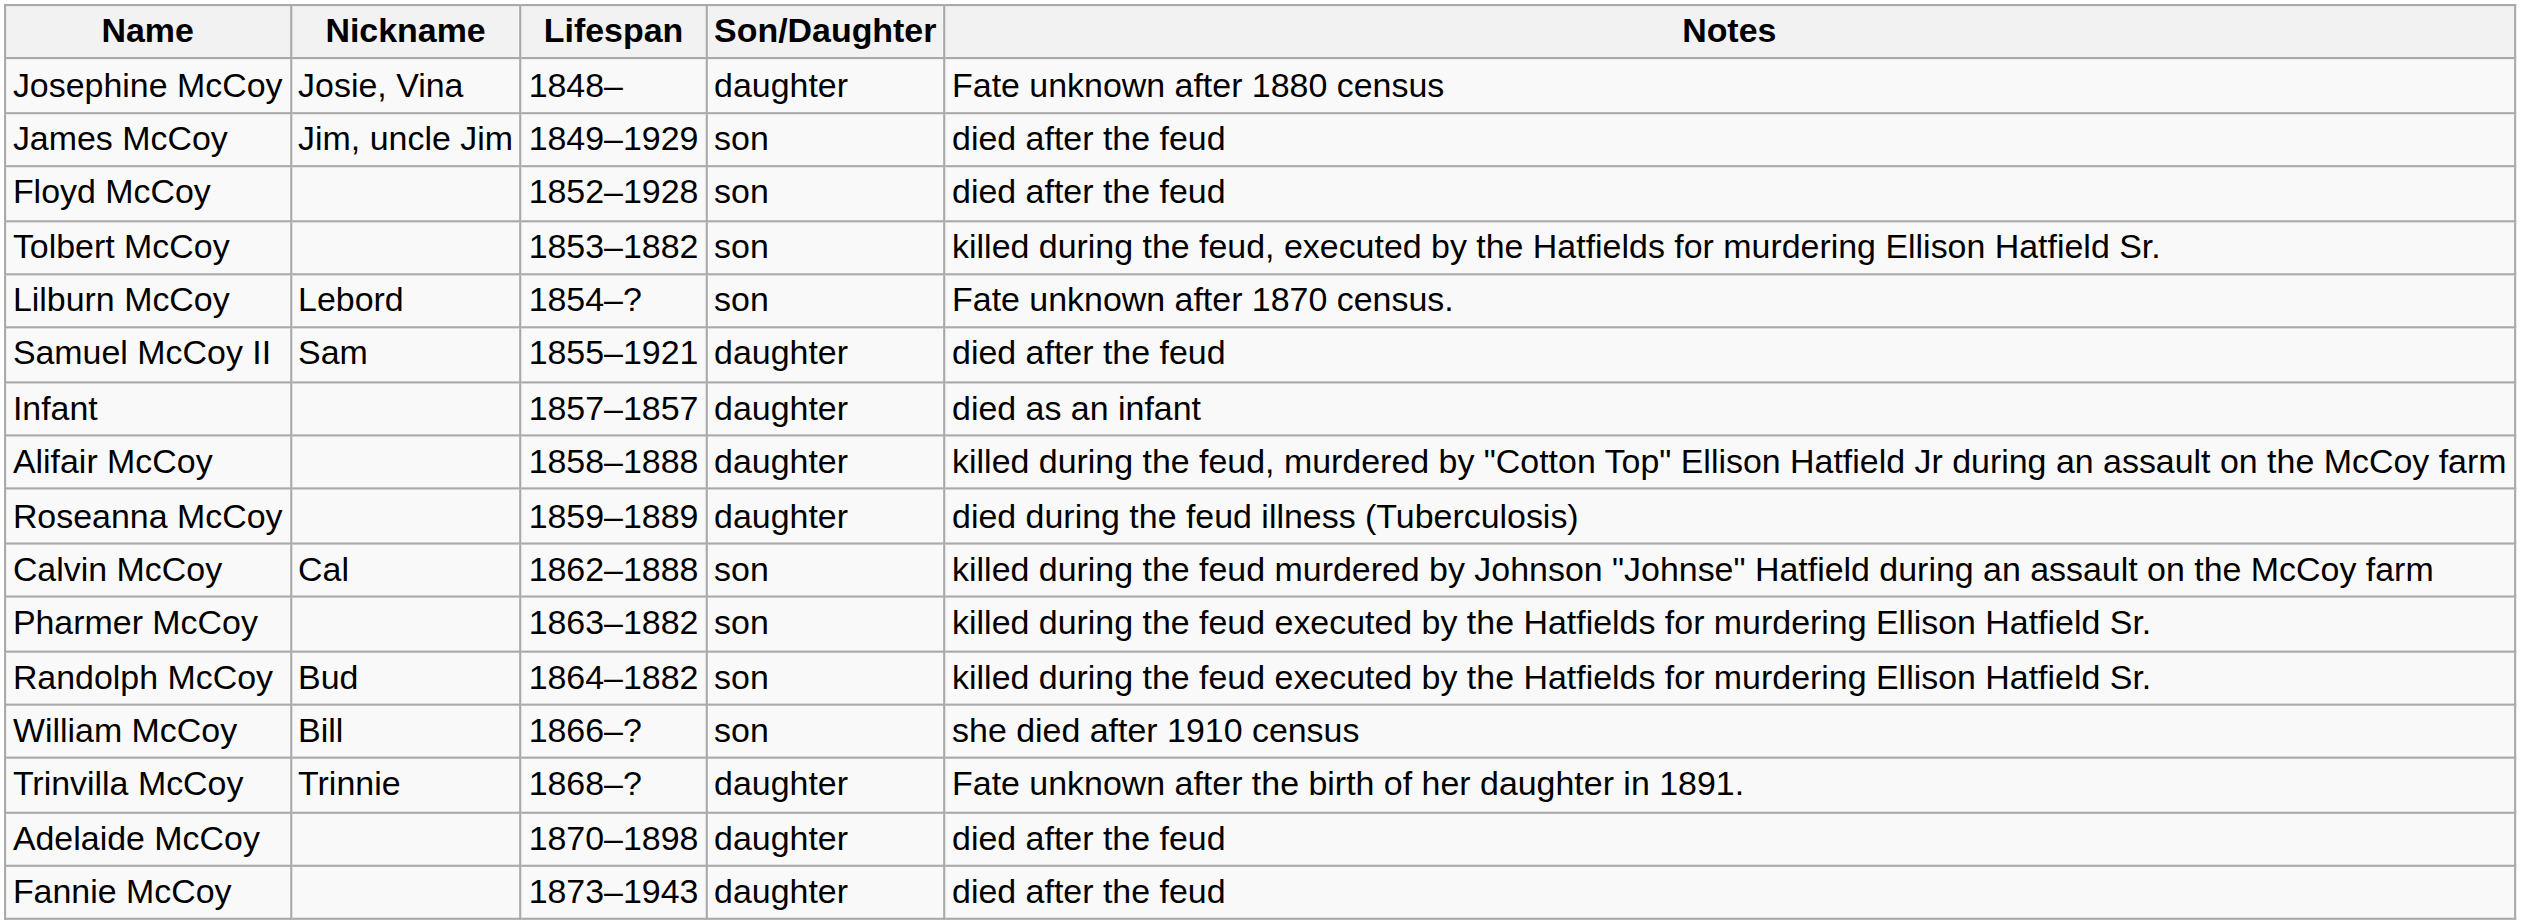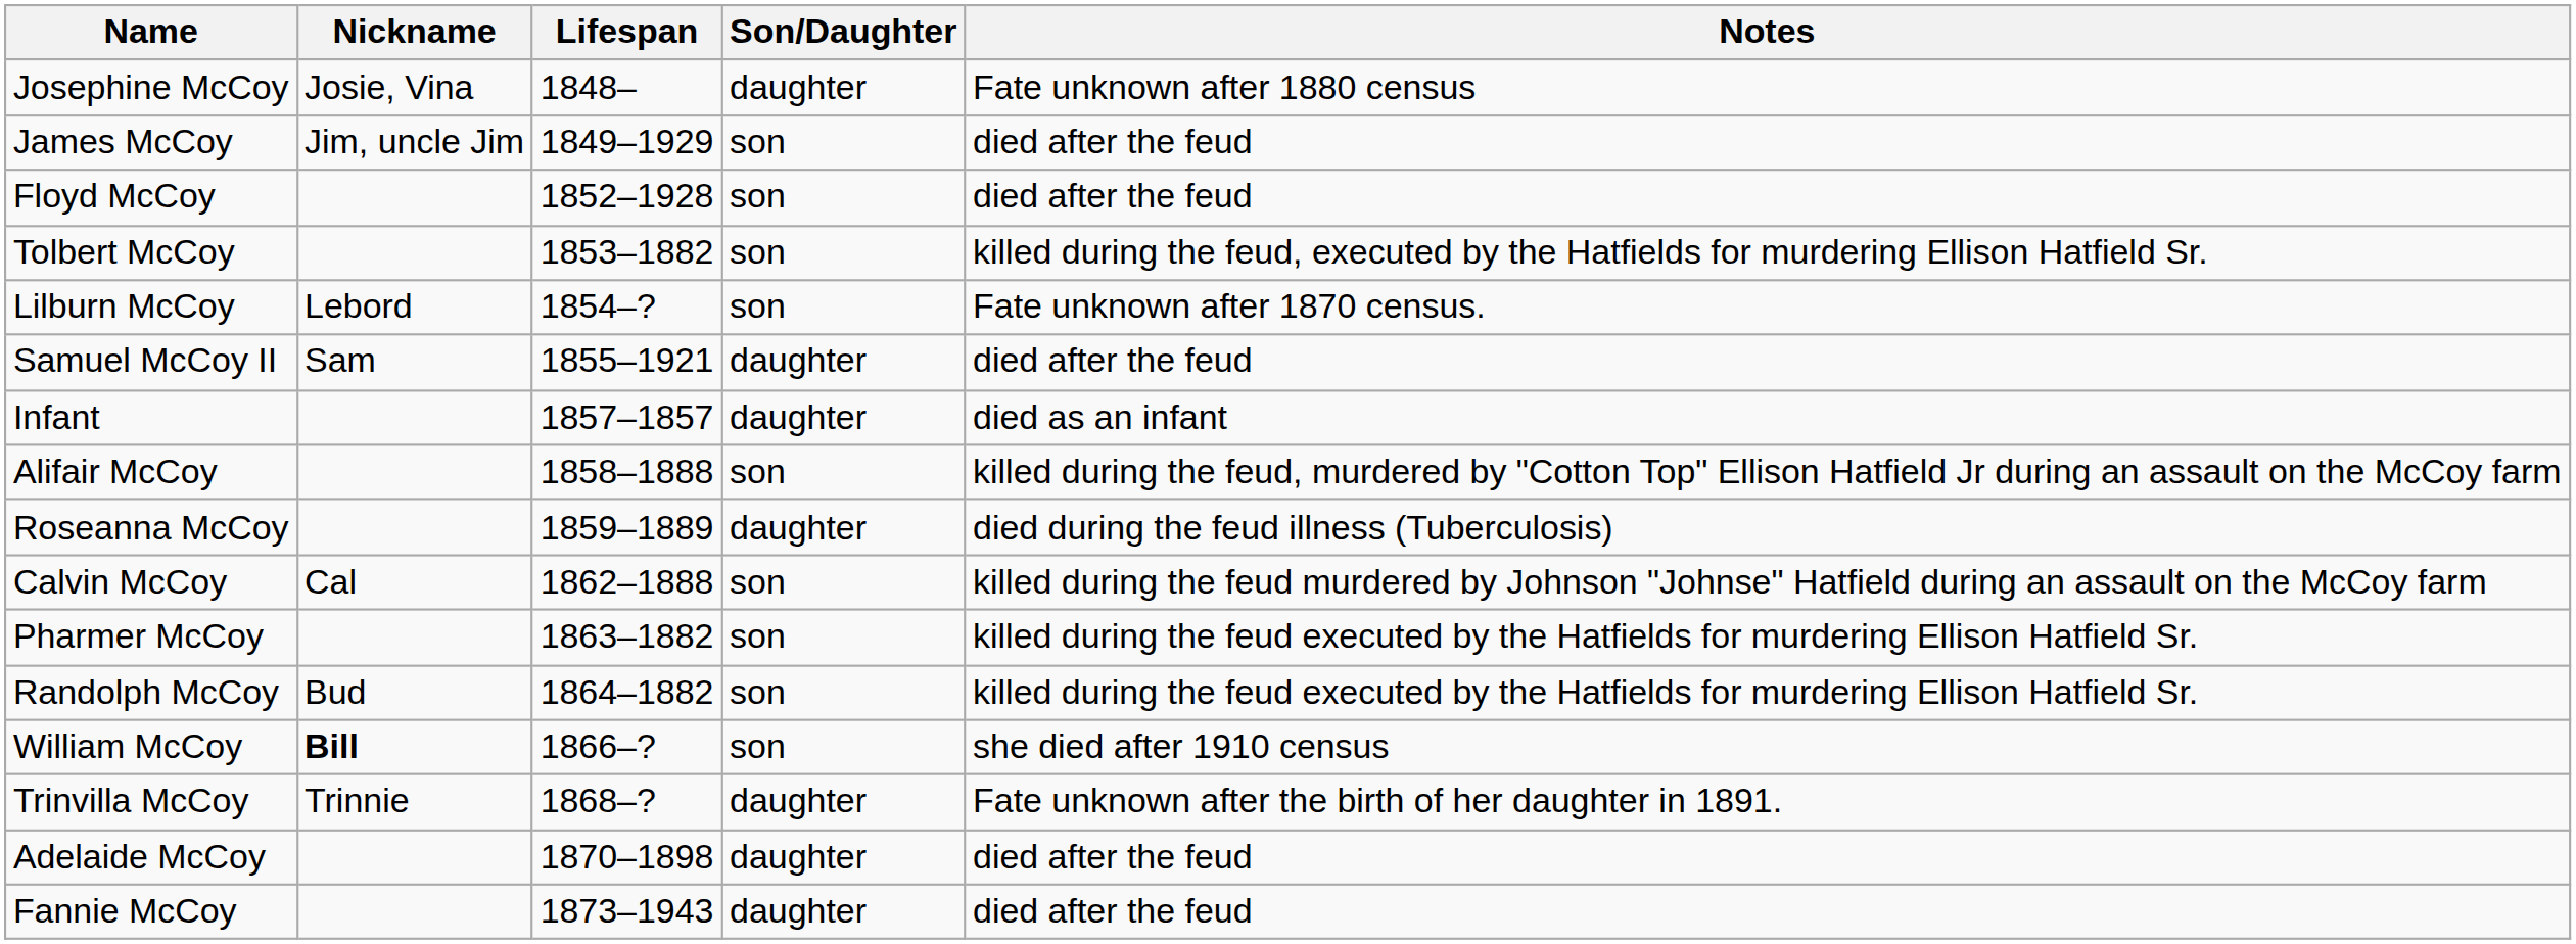Alifair McCoy | Son/Daughter: daughter -> son
William McCoy | Nickname: normal -> bold
